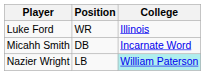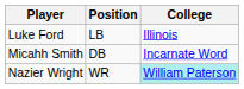Luke Ford | Position: WR -> LB
Nazier Wright | Position: LB -> WR
